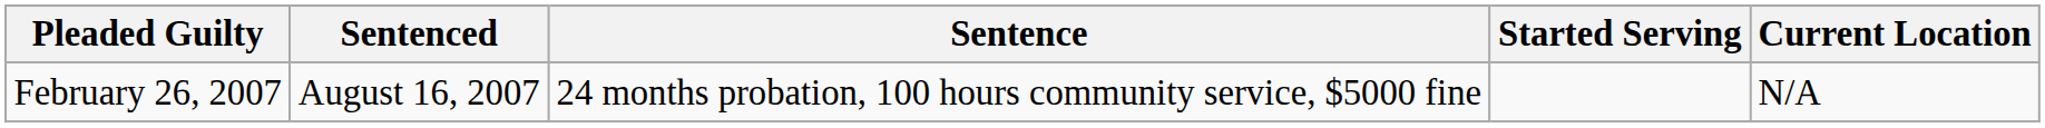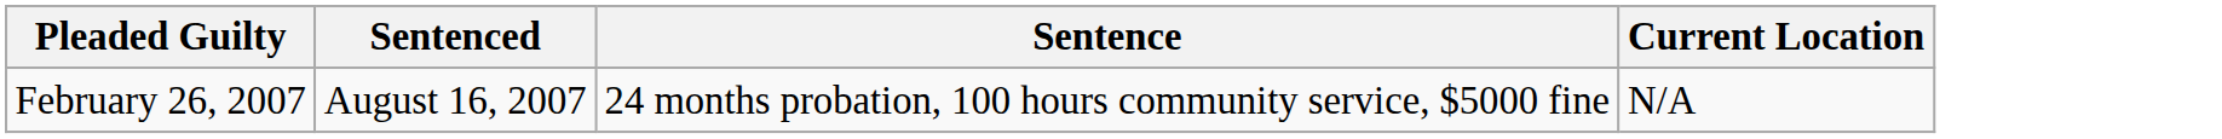- column: Started Serving
